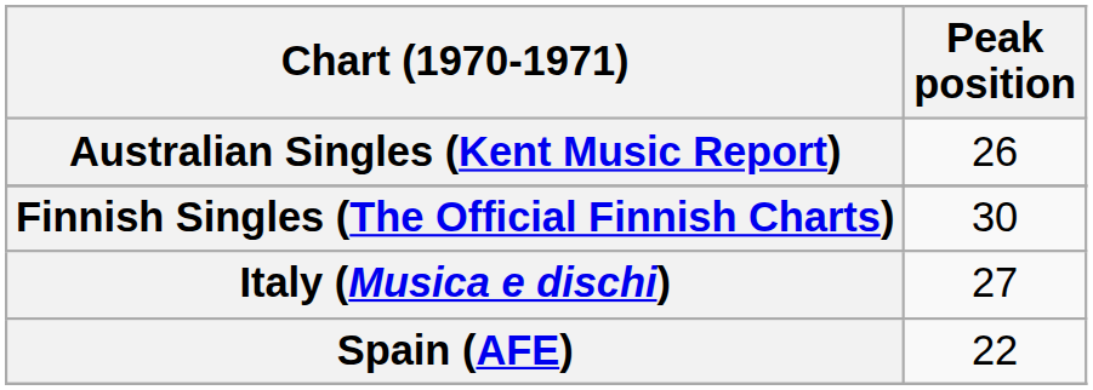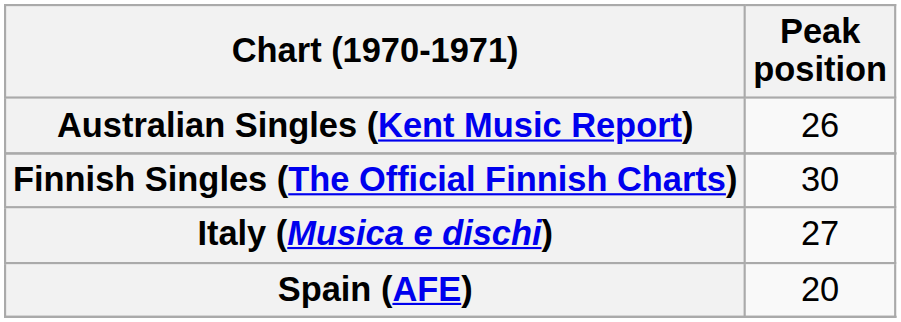Spain (AFE) | Peak position: 22 -> 20
